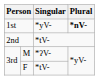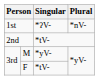1st | Singular: *yV- -> *ʔV-
1st | Plural: bold -> normal
M | Singular: *ʔV- -> *yV-
